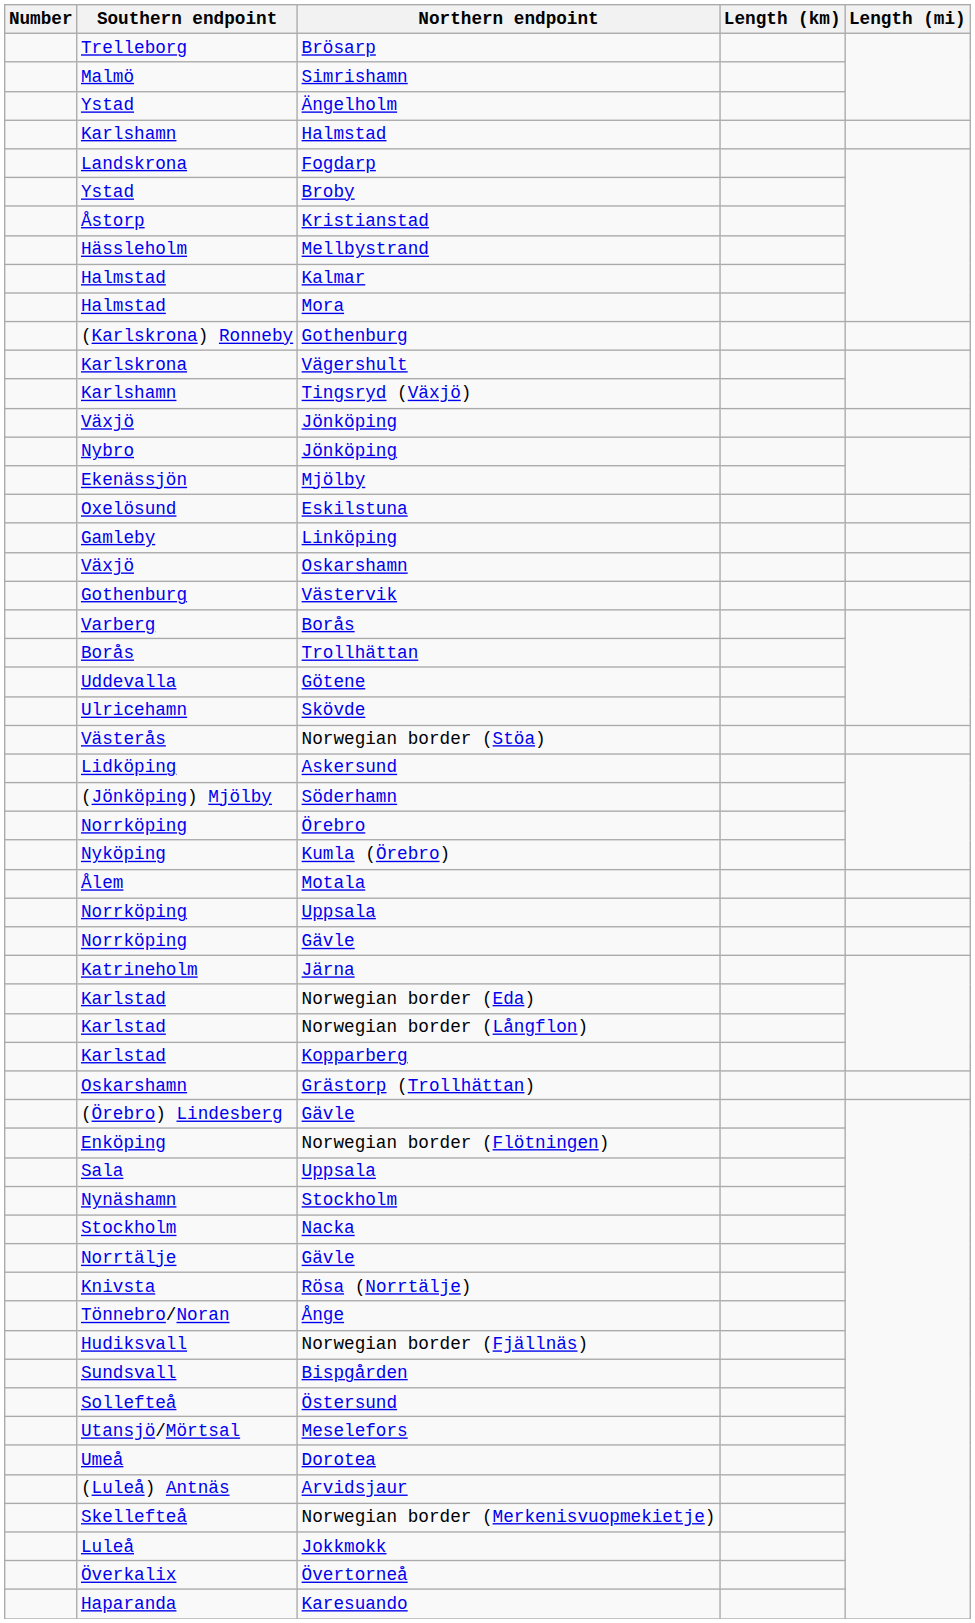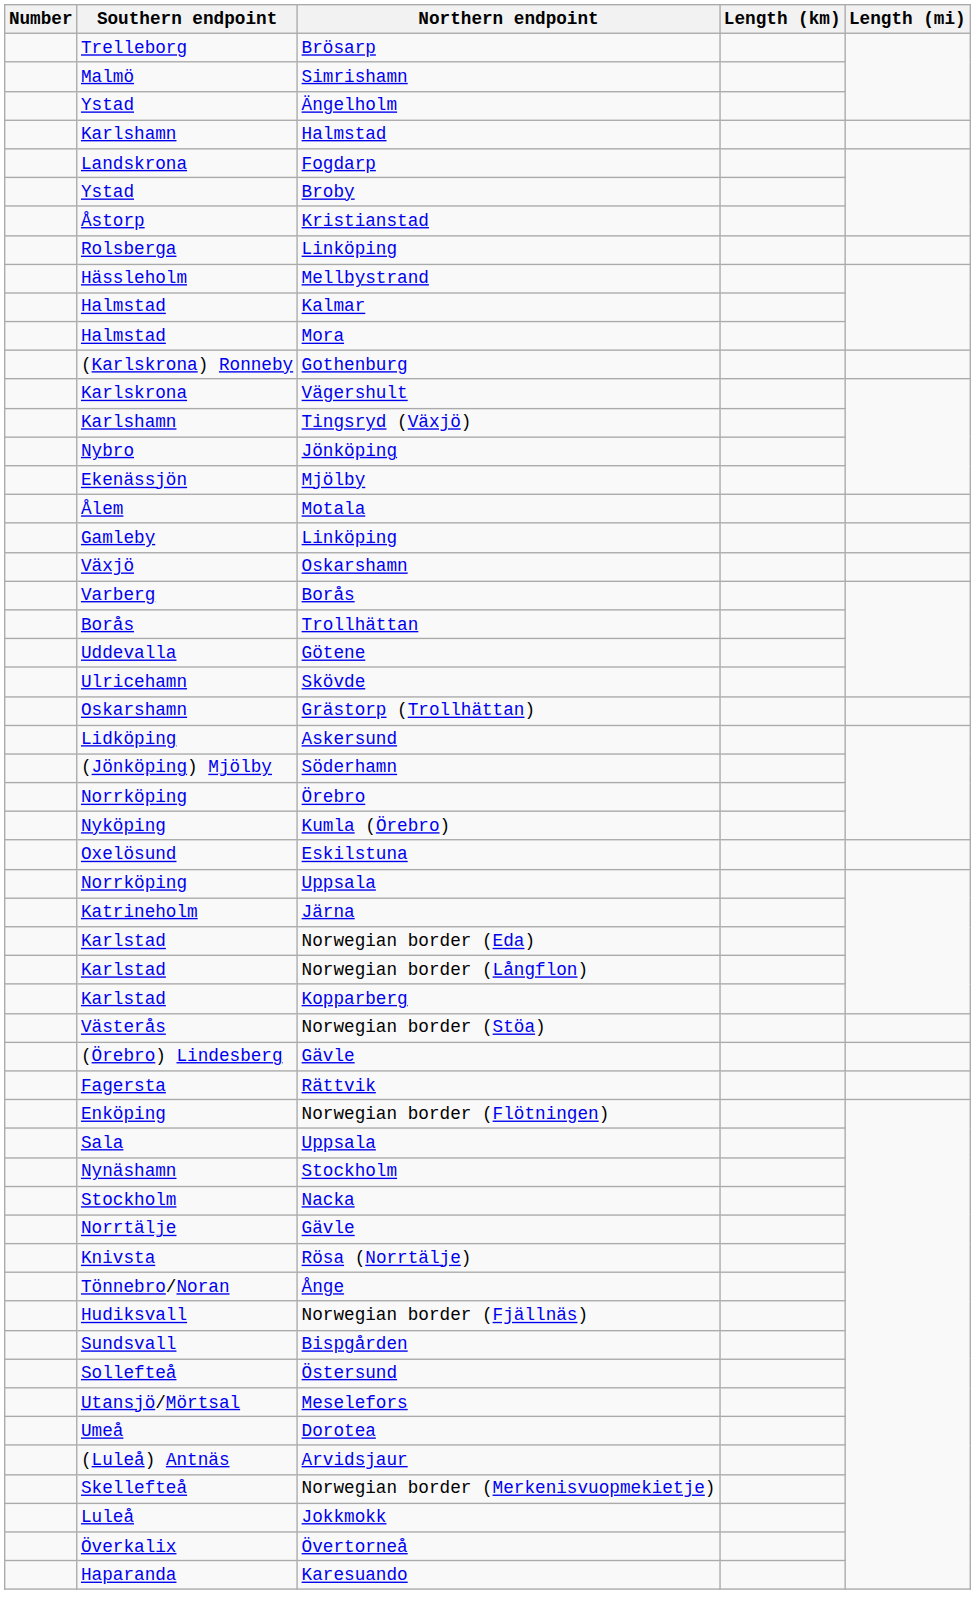+ row: Rolsberga | Linköping
- row: Växjö | Jönköping
rows swapped: Motala <-> Eskilstuna
- row: Gothenburg | Västervik
rows swapped: Grästorp (Trollhättan) <-> Norwegian border (Stöa)
- row: Norrköping | Gävle
+ row: Fagersta | Rättvik
